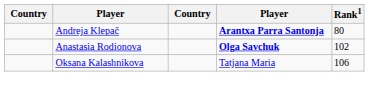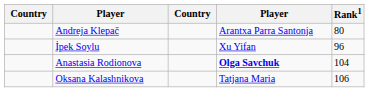Andreja Klepač | column 4: bold -> normal
+ row: İpek Soylu | Xu Yifan | 96
Anastasia Rodionova | Rank1: 102 -> 104
